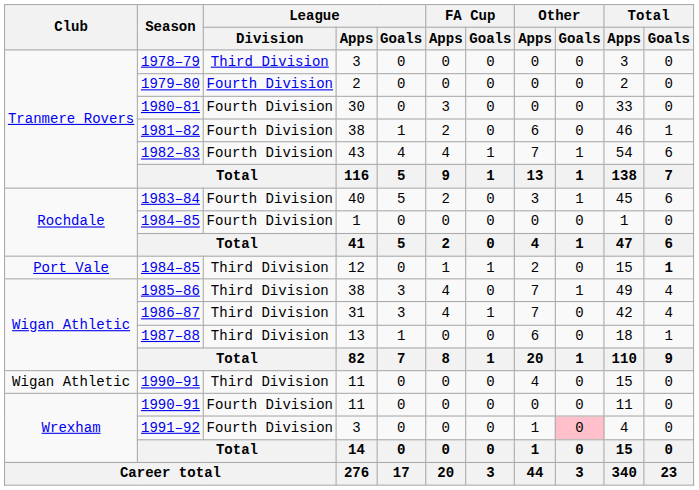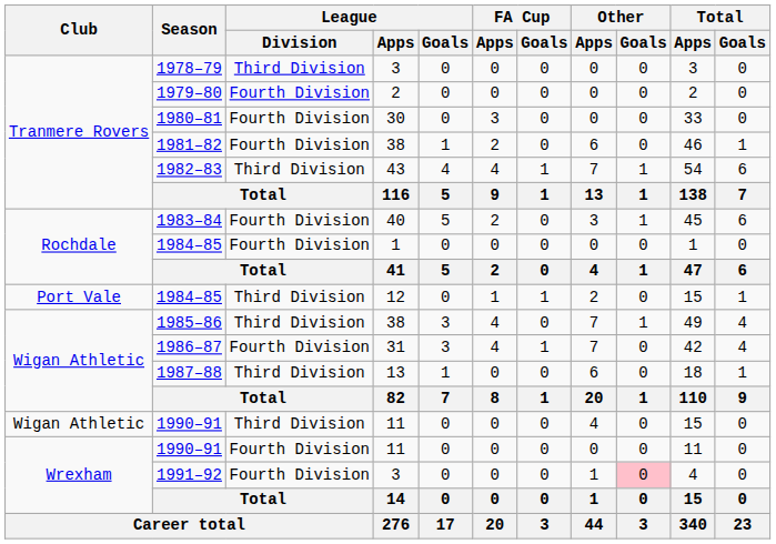1982–83 | League / Division: Fourth Division -> Third Division
Port Vale / 1984–85 | Total / Goals: bold -> normal
1986–87 | League / Division: Third Division -> Fourth Division
